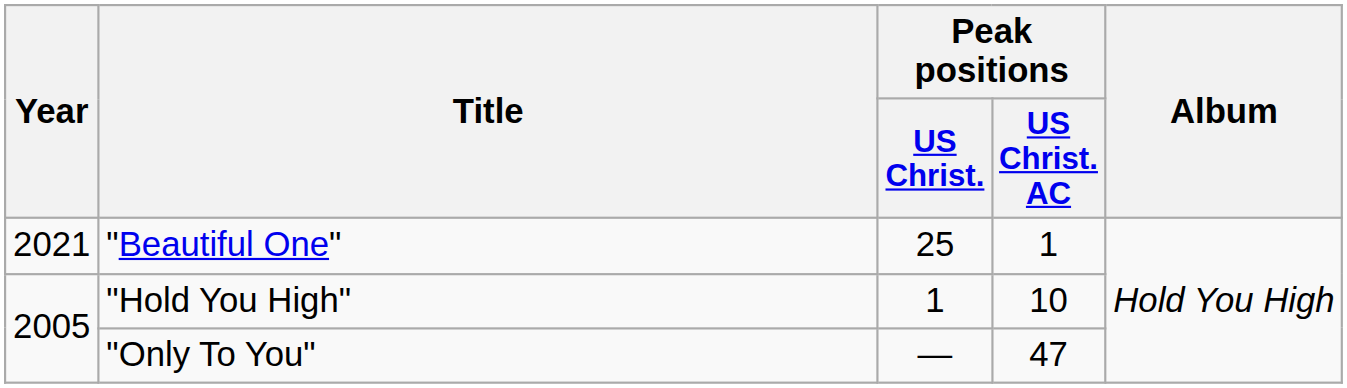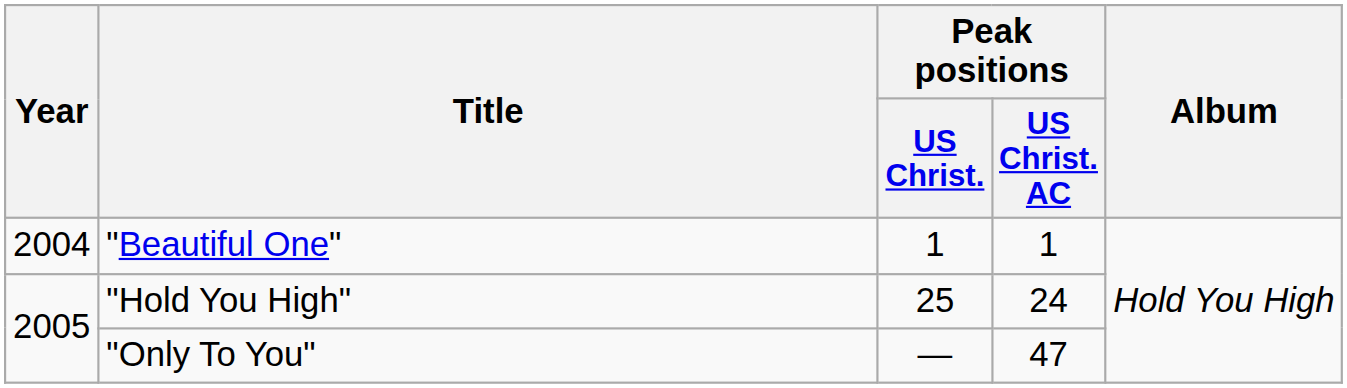"Beautiful One" | Year: 2021 -> 2004
"Beautiful One" | Peak positions / US Christ.: 25 -> 1
"Hold You High" | Peak positions / US Christ.: 1 -> 25
"Hold You High" | Peak positions / US Christ. AC: 10 -> 24
